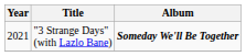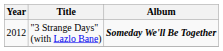"3 Strange Days" (with Lazlo Bane) | Year: 2021 -> 2012
